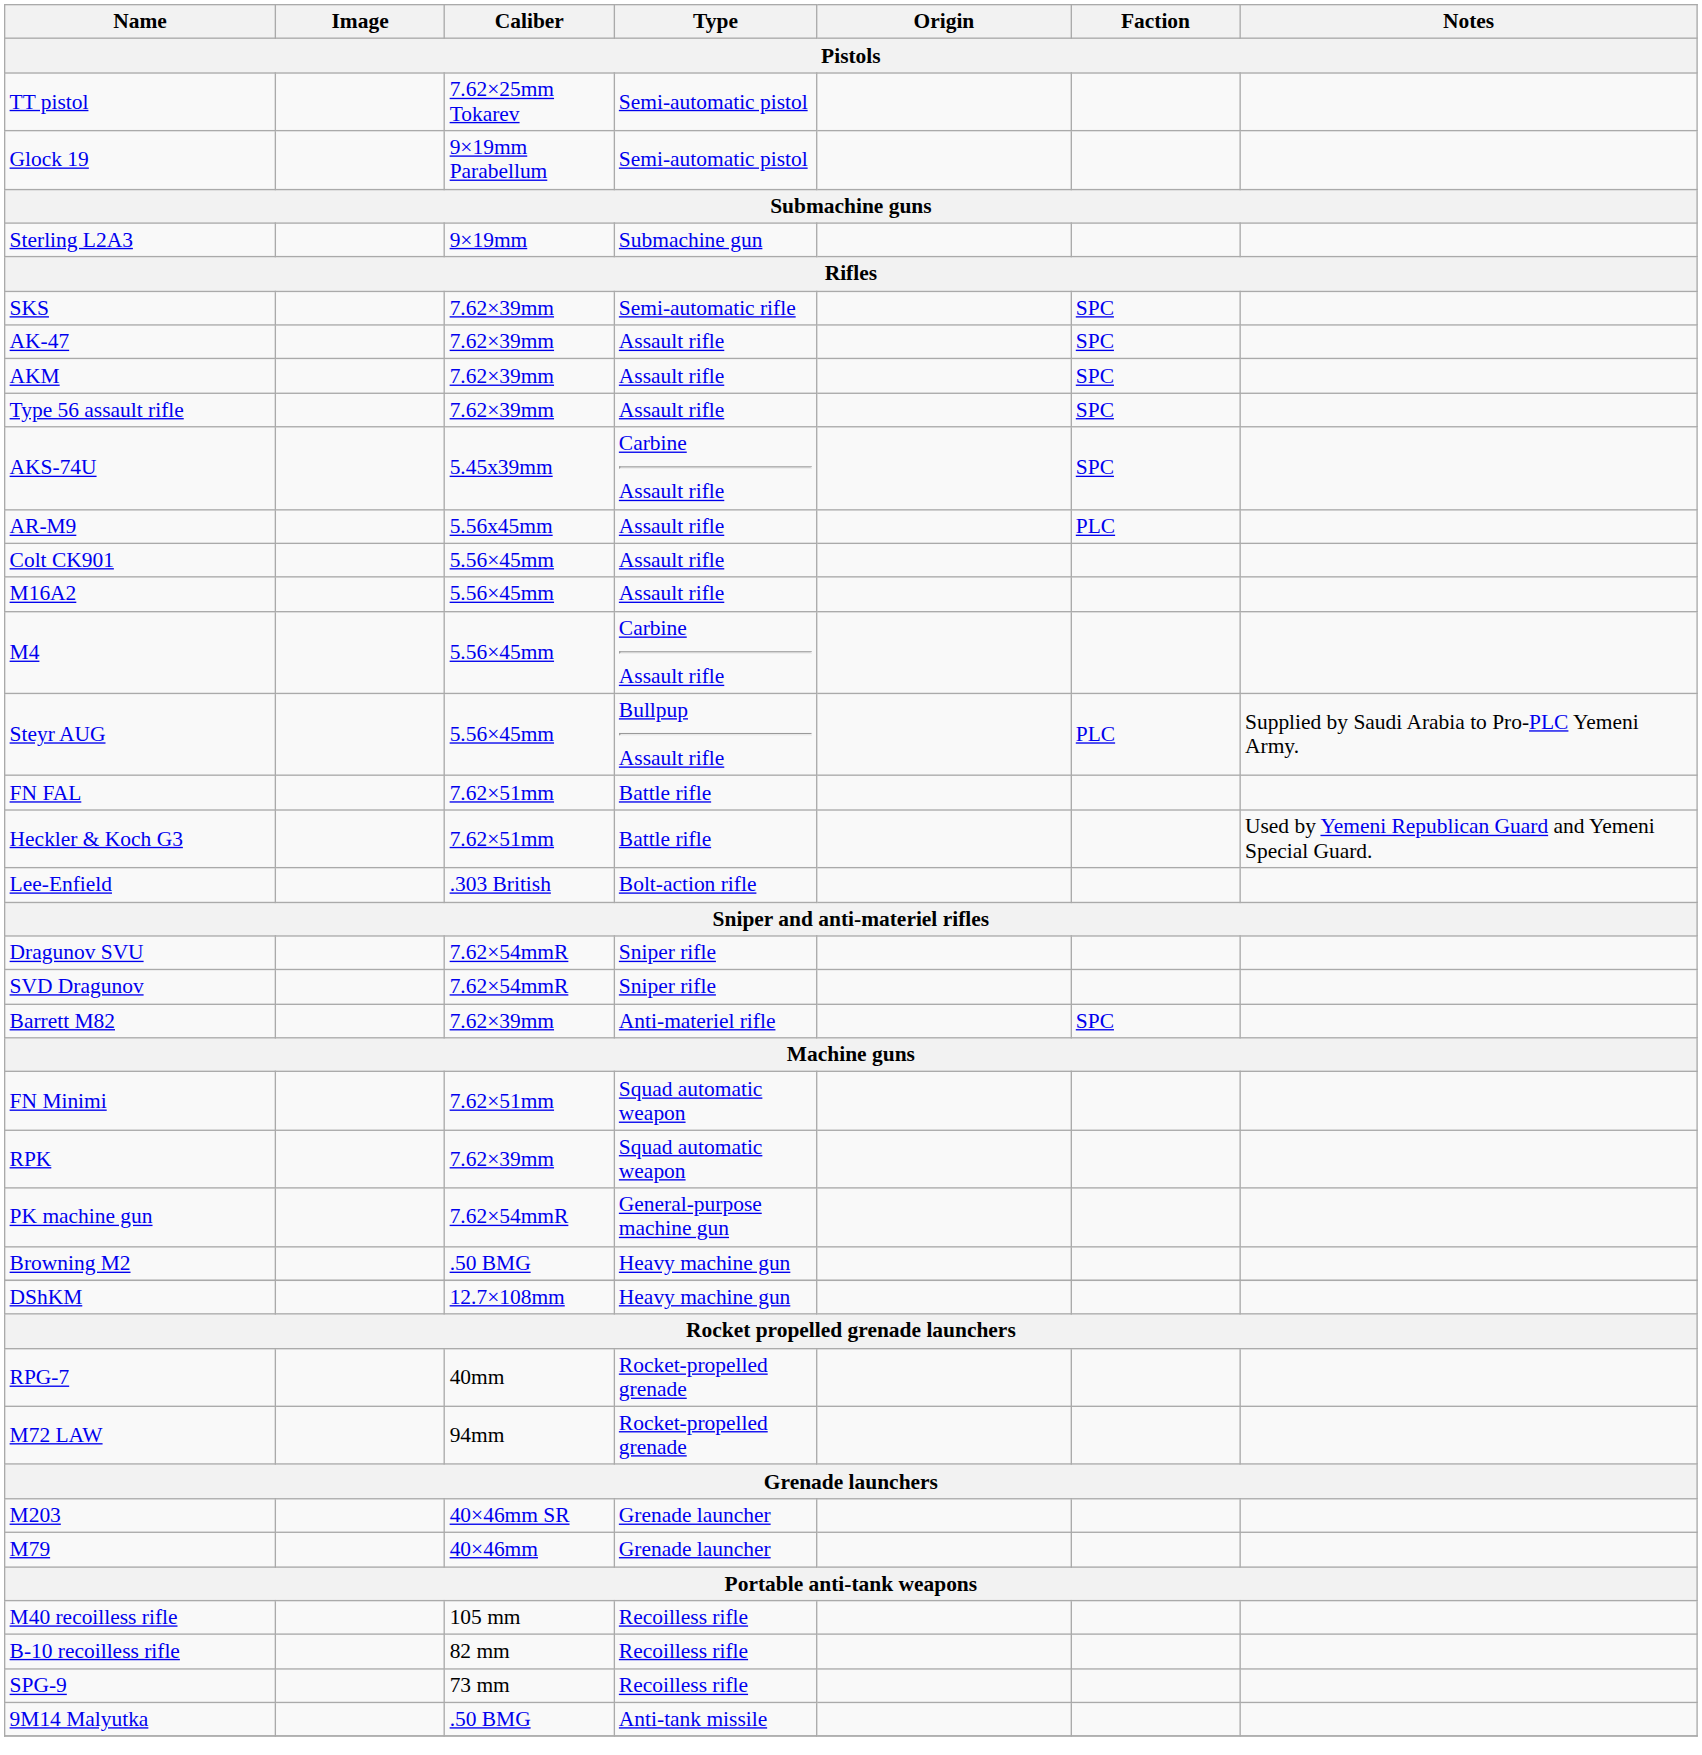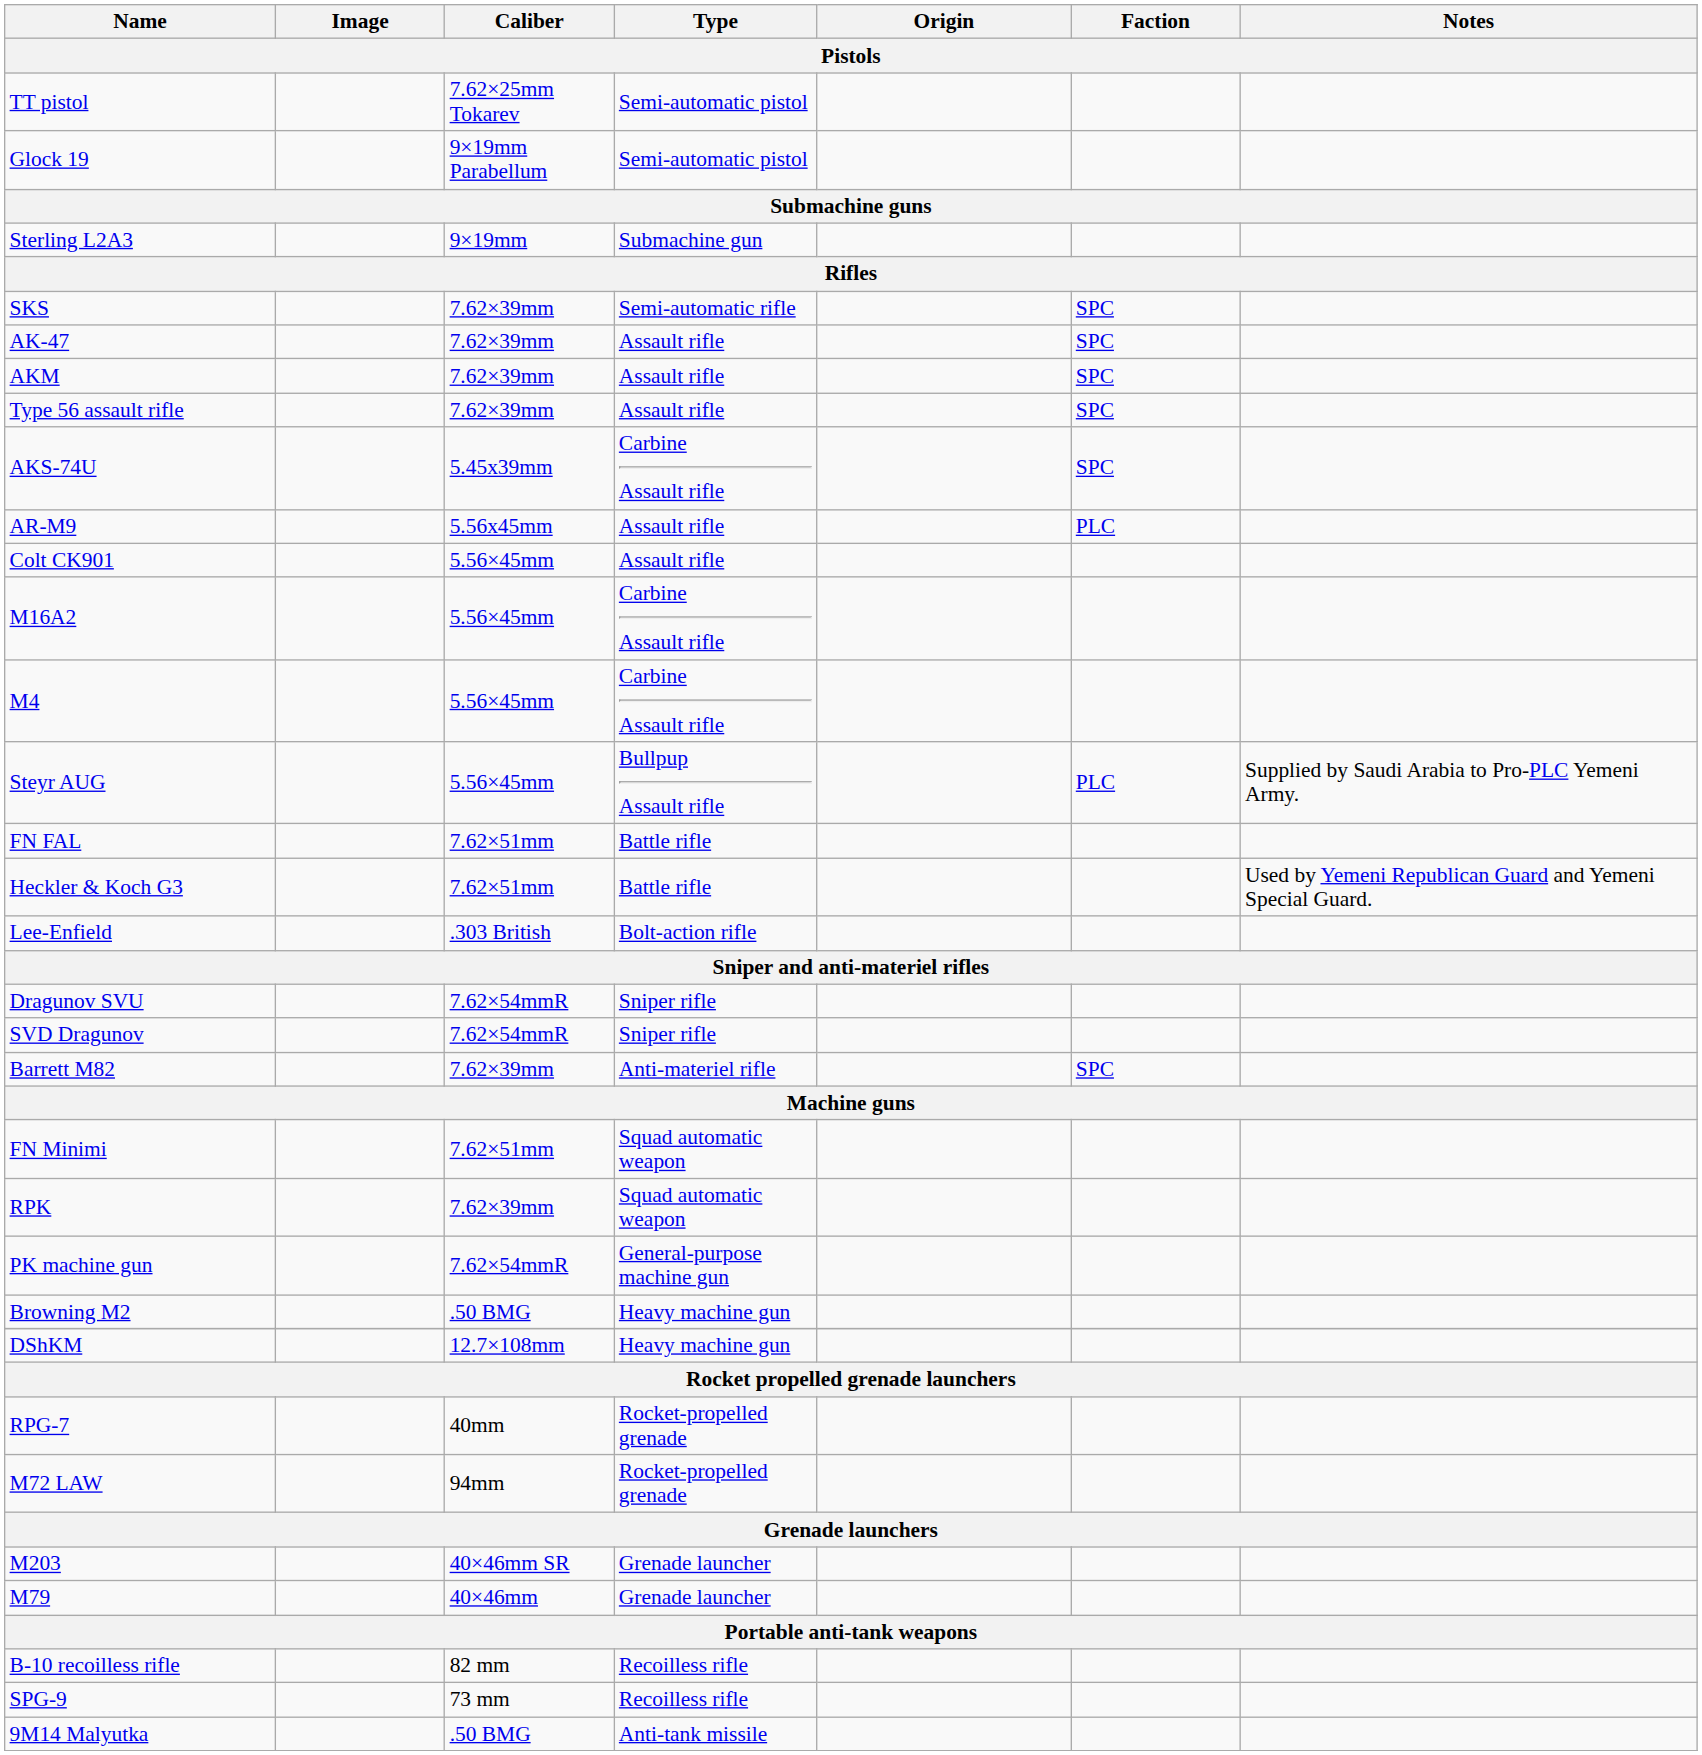M16A2 | Type: Assault rifle -> Carbine Assault rifle
- row: M40 recoilless rifle | 105 mm | Recoilless rifle
